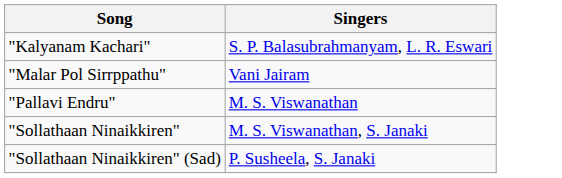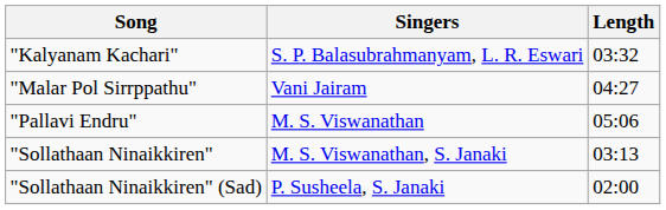+ column: Length | 03:32 | 04:27 | 05:06 | 03:13 | 02:00
